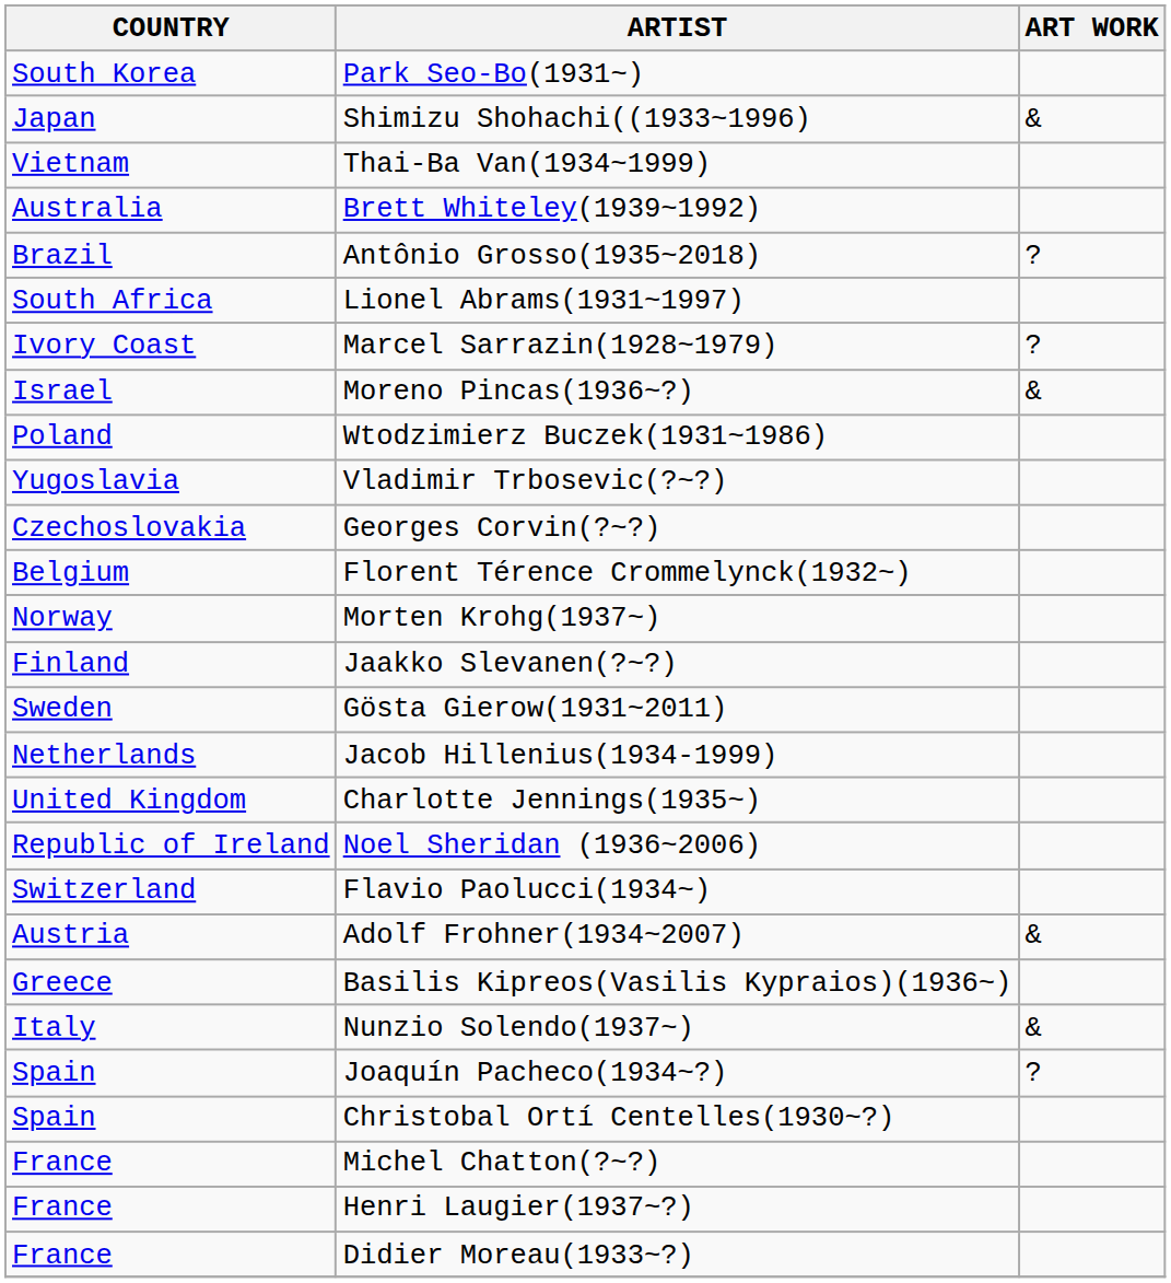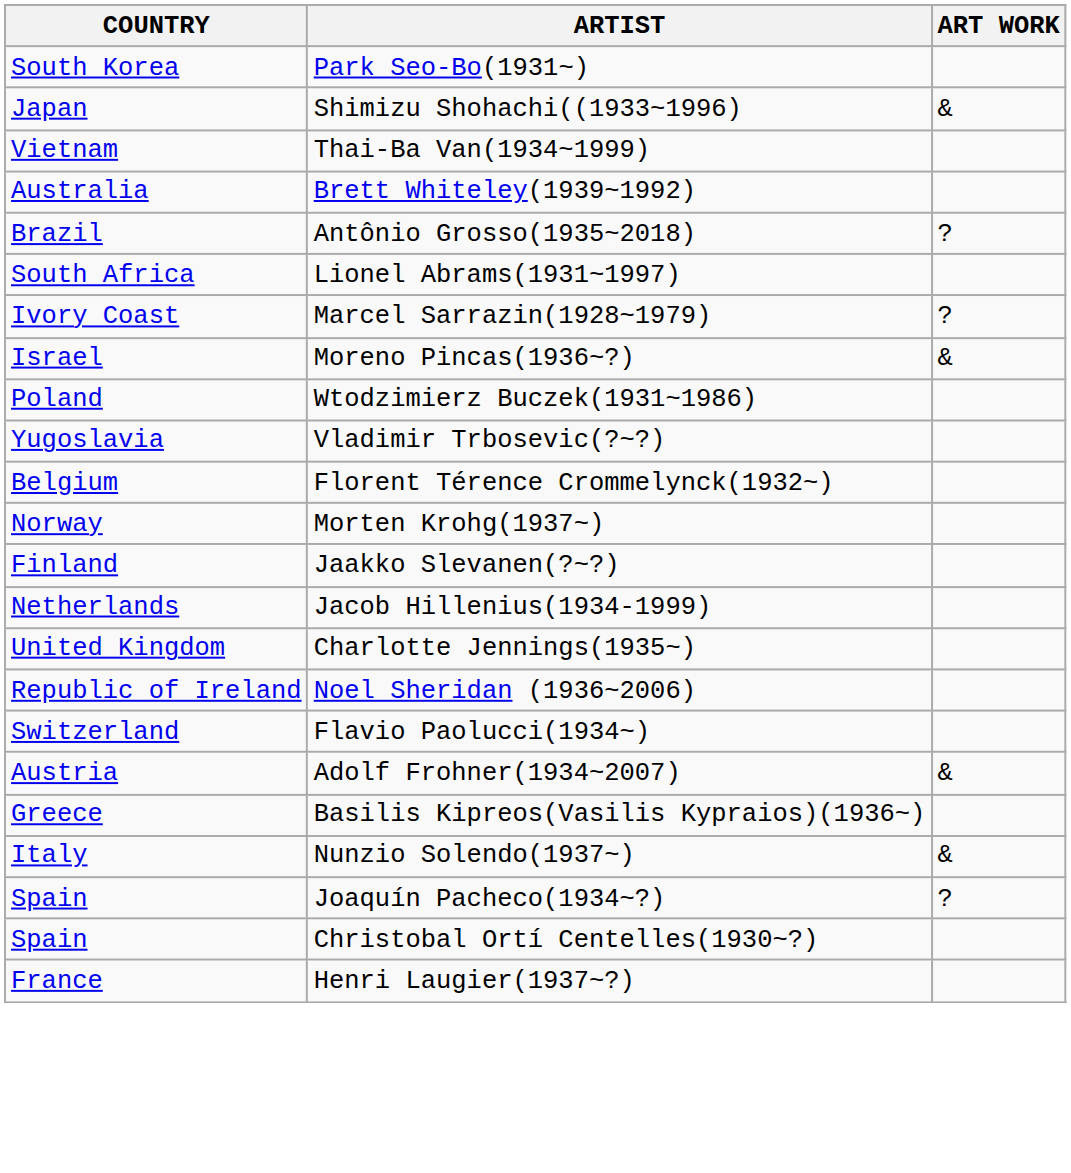- row: Czechoslovakia | Georges Corvin(?~?)
- row: Sweden | Gösta Gierow(1931~2011)
- row: France | Michel Chatton(?~?)
- row: France | Didier Moreau(1933~?)
